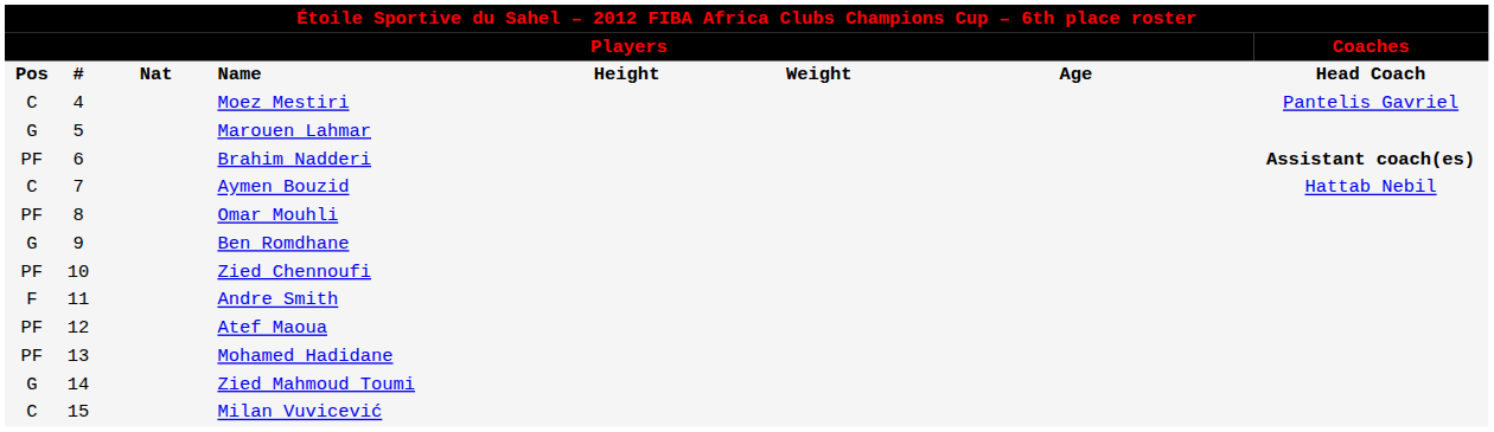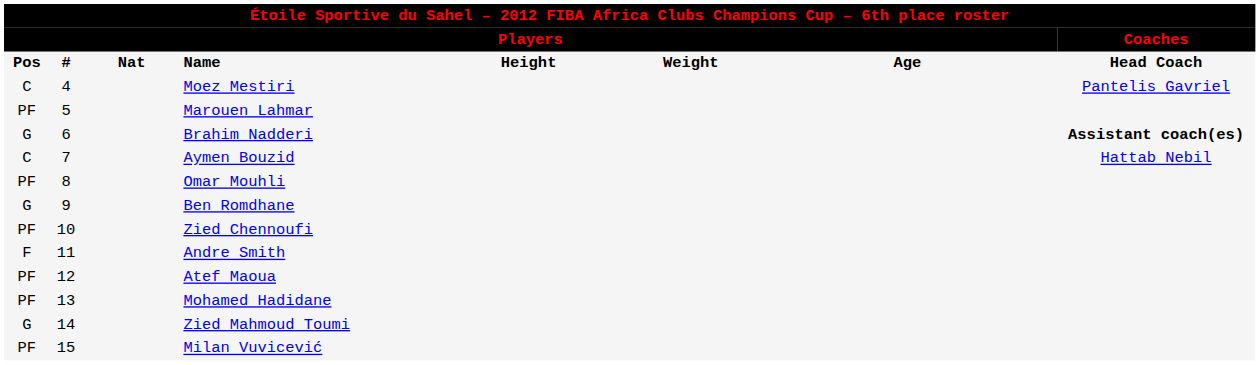Marouen Lahmar | column 1: G -> PF
Brahim Nadderi | column 1: PF -> G
Milan Vuvicević | column 1: C -> PF
